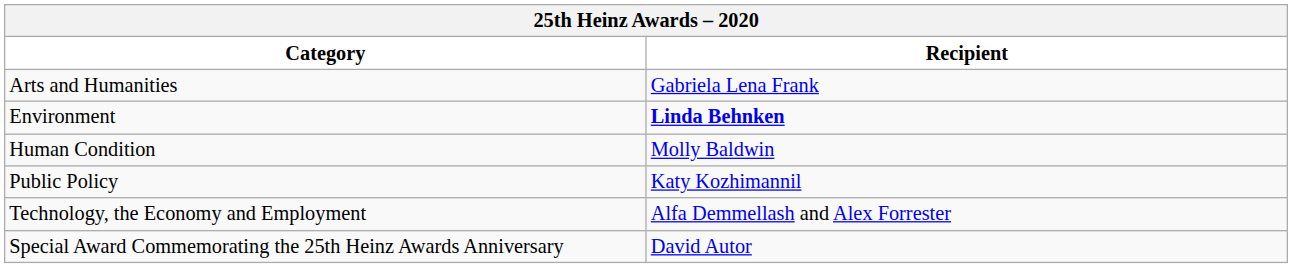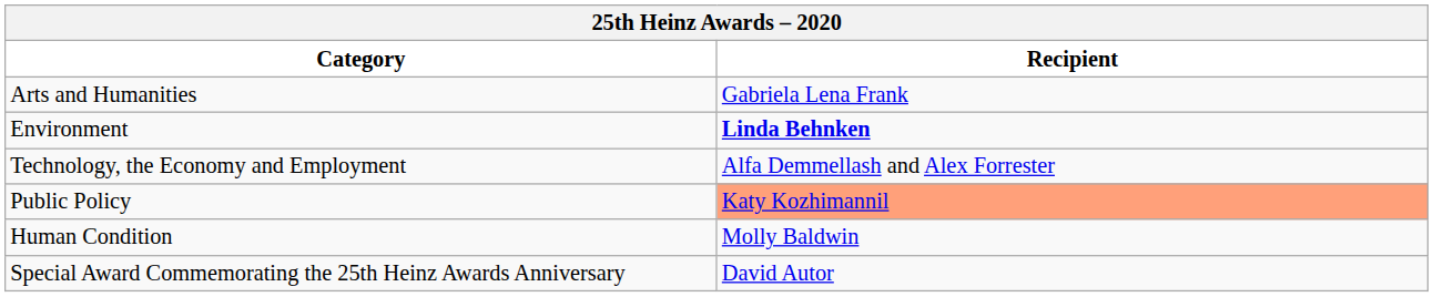rows swapped: Human Condition <-> Technology, the Economy and Employment
Public Policy | Recipient: no background -> lightsalmon background
